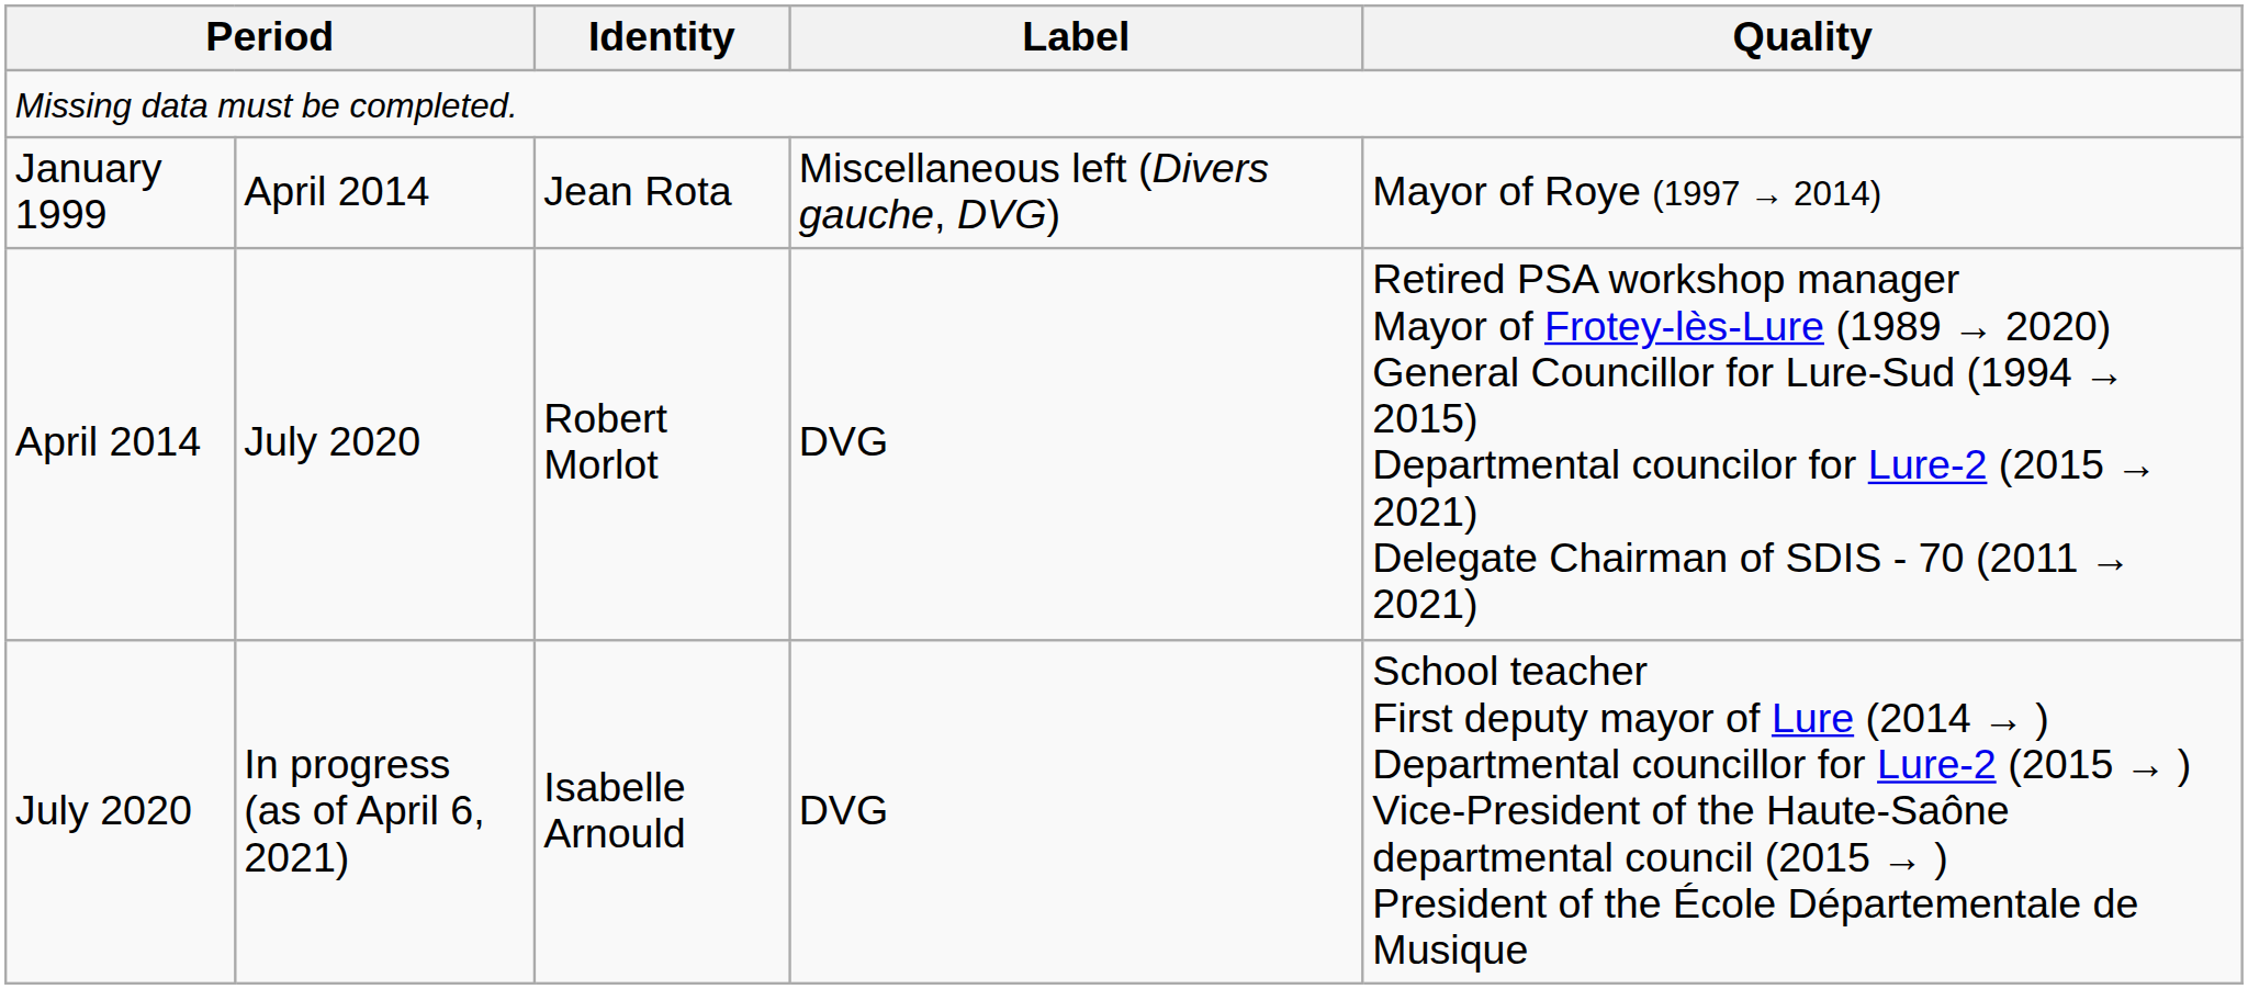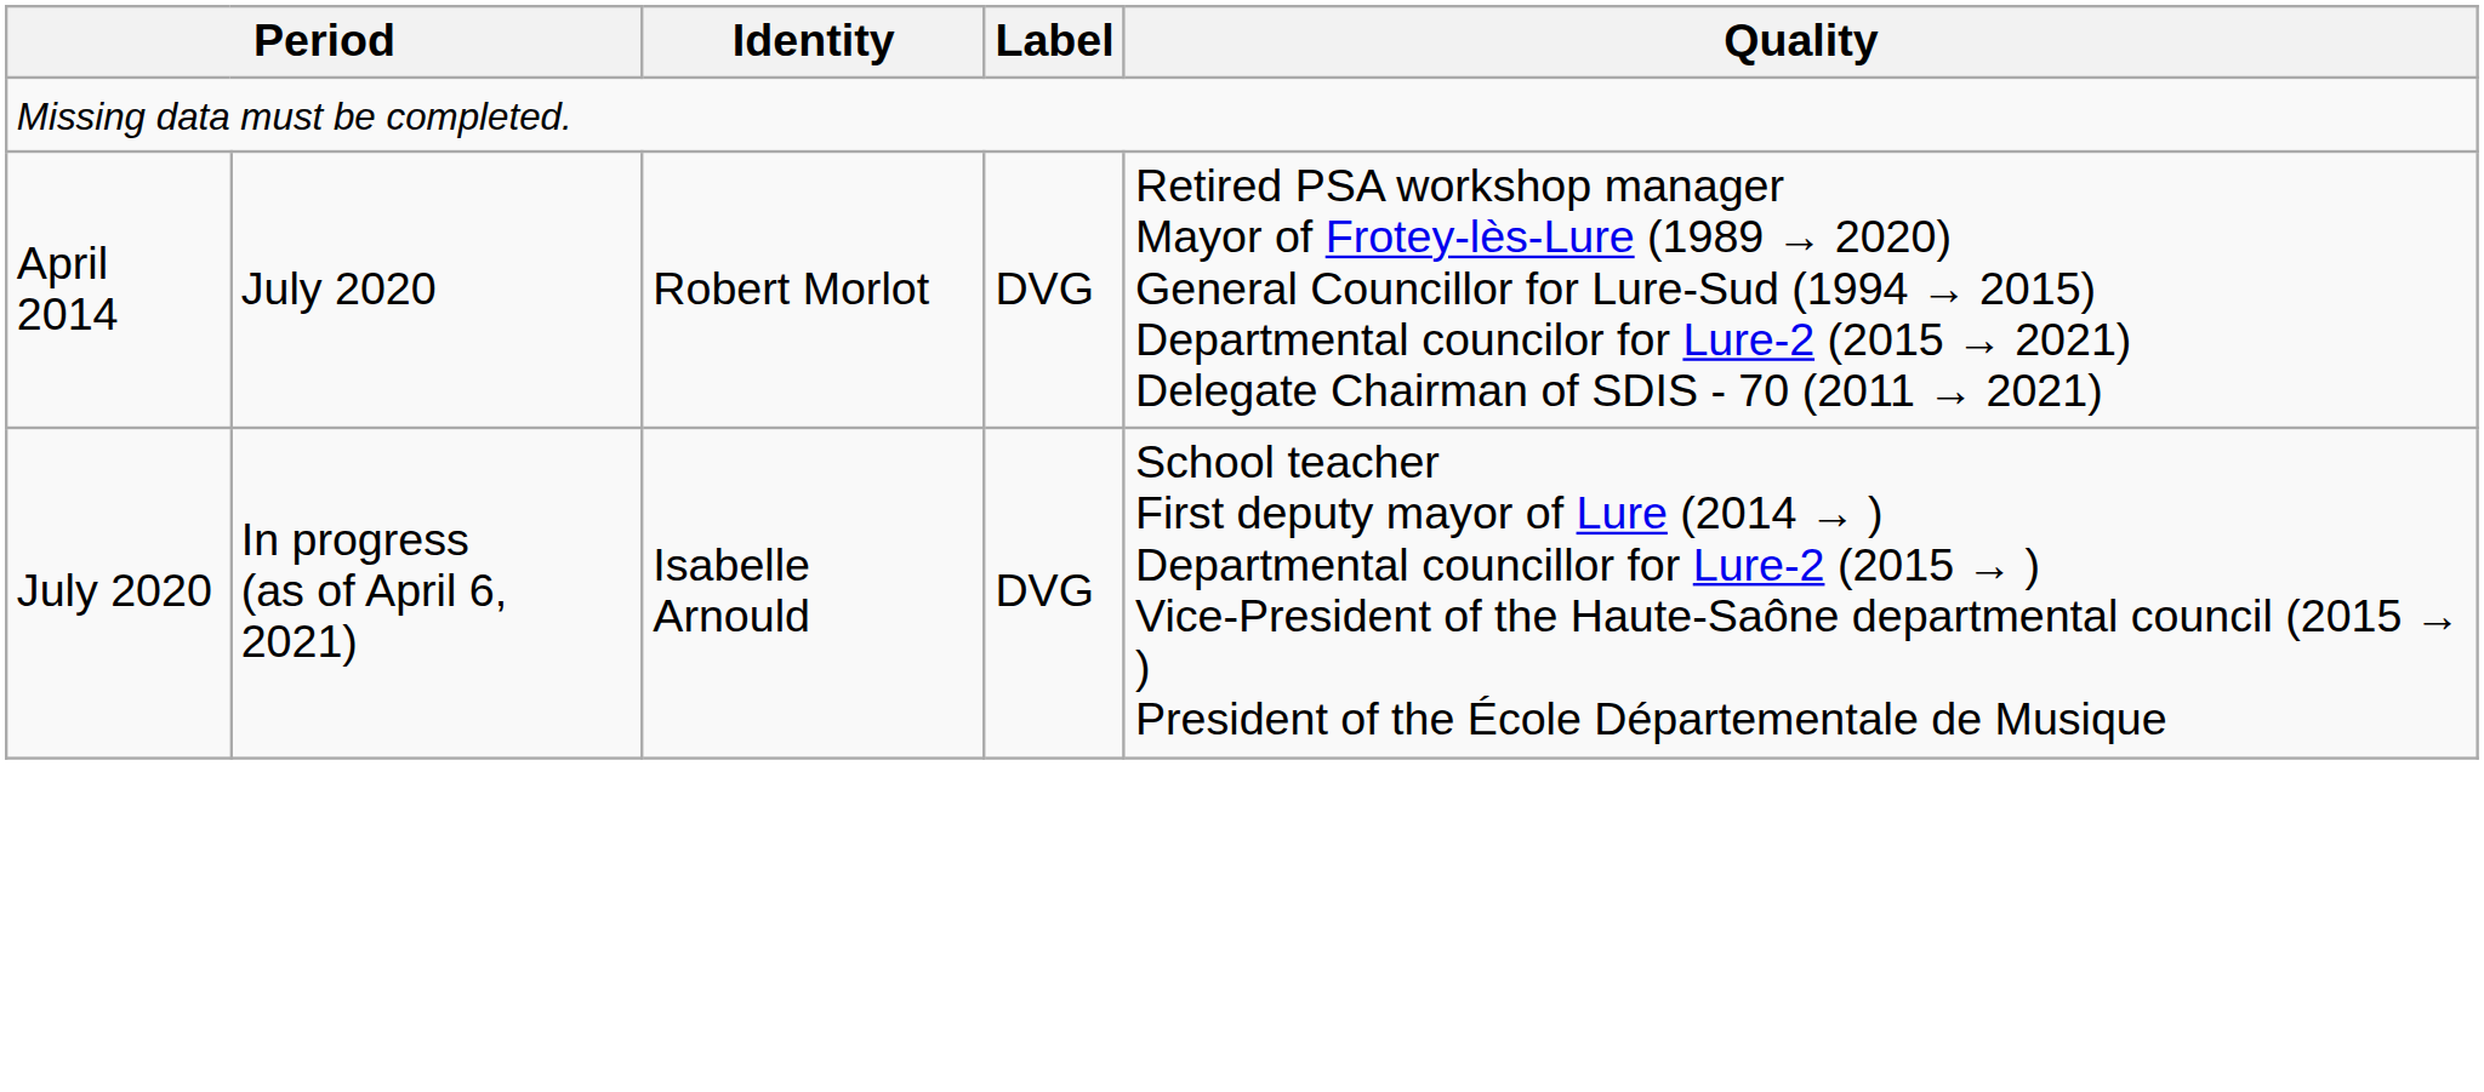- row: January 1999 | April 2014 | Jean Rota | Miscellaneous left (Divers gauche, DVG) | Mayor of Roye (1997 → 2014)
